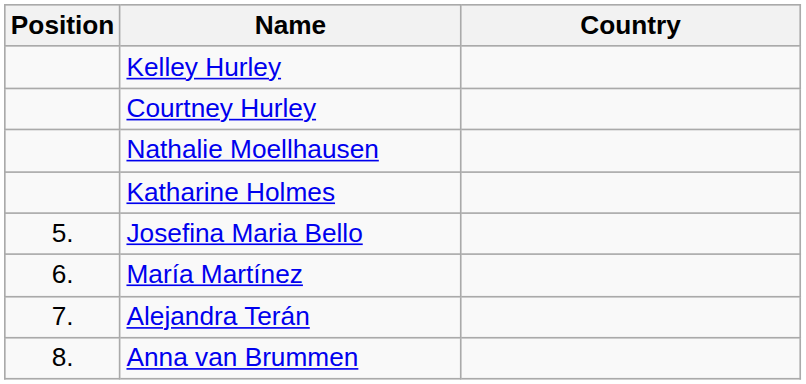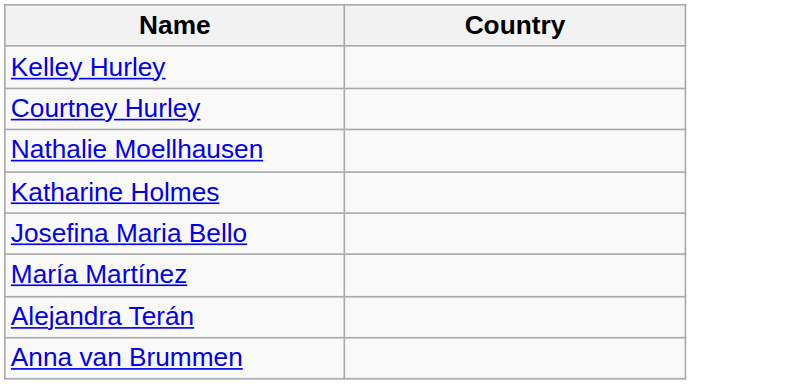- column: Position | 5. | 6. | 7. | 8.
